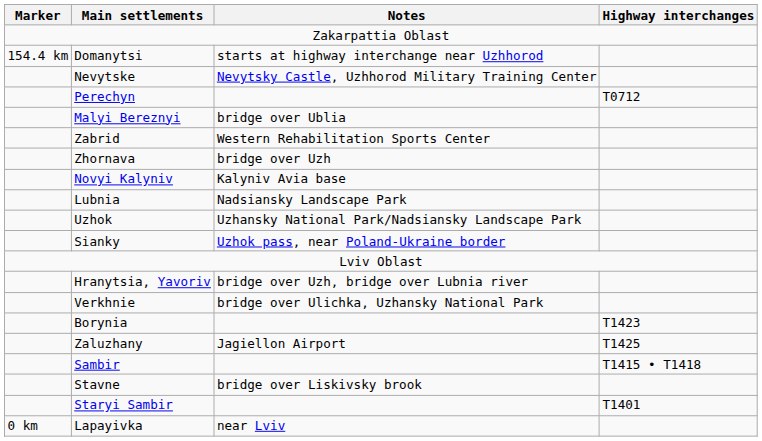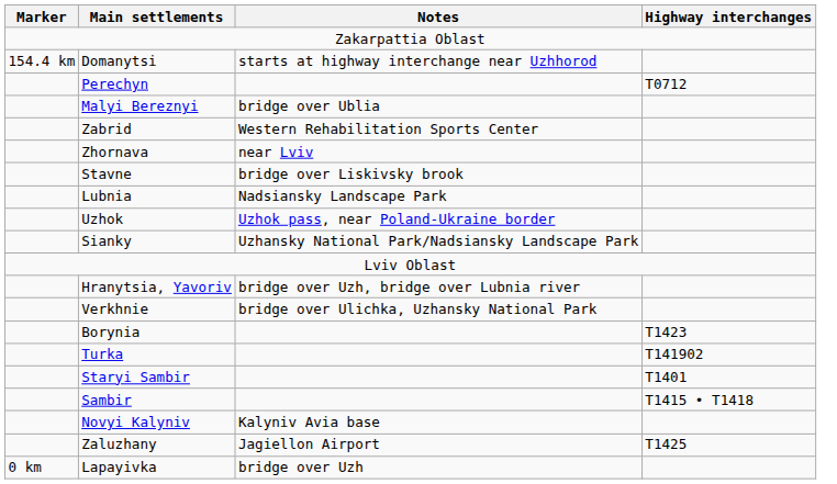- row: Nevytske | Nevytsky Castle, Uzhhorod Military Training Center
Zhornava | Notes: bridge over Uzh -> near Lviv
rows swapped: Stavne <-> Novyi Kalyniv
Uzhok | Notes: Uzhansky National Park/Nadsiansky Landscape Park -> Uzhok pass, near Poland-Ukraine border
Sianky | Notes: Uzhok pass, near Poland-Ukraine border -> Uzhansky National Park/Nadsiansky Landscape Park
+ row: Turka | T141902
rows swapped: Staryi Sambir <-> Zaluzhany
Lapayivka | Notes: near Lviv -> bridge over Uzh
